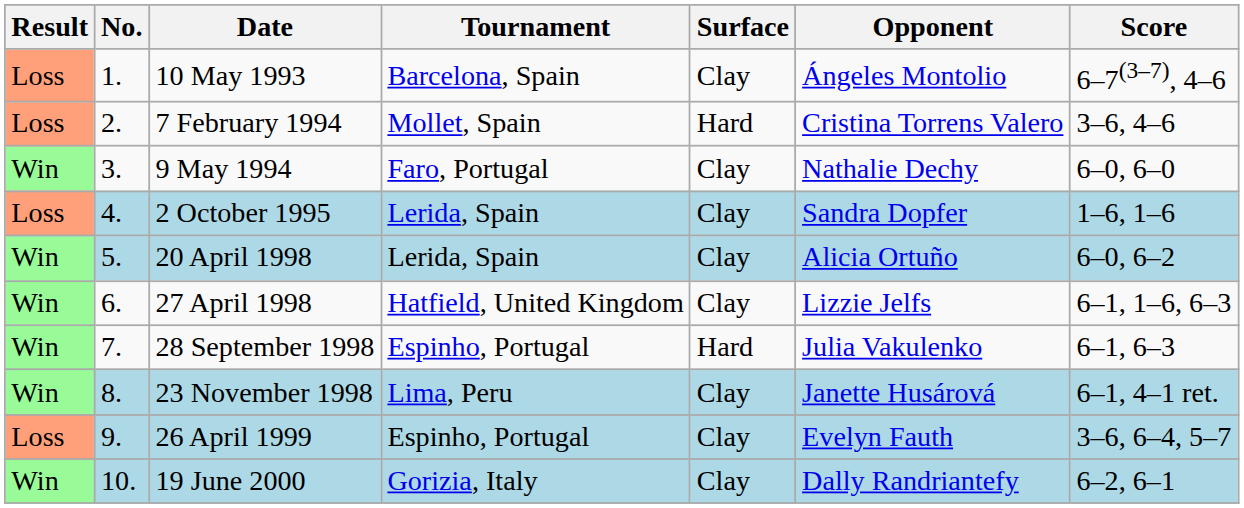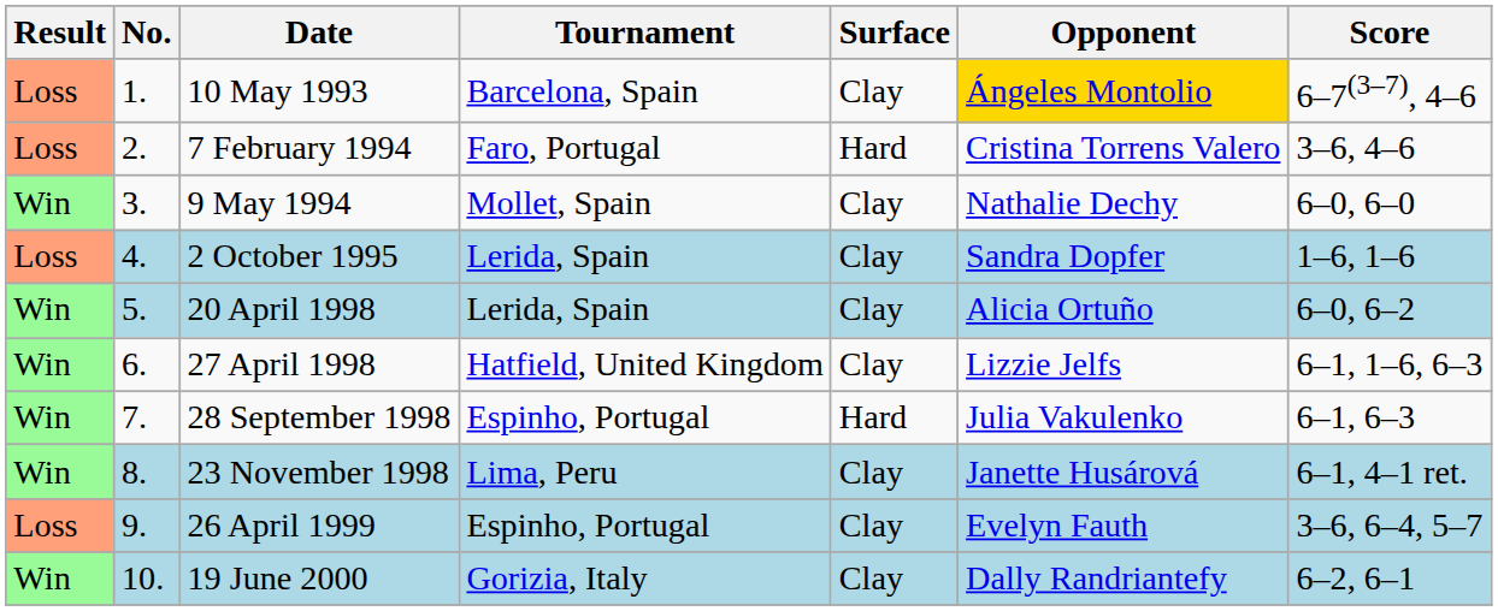10 May 1993 | Opponent: no background -> gold background
7 February 1994 | Tournament: Mollet, Spain -> Faro, Portugal
9 May 1994 | Tournament: Faro, Portugal -> Mollet, Spain
